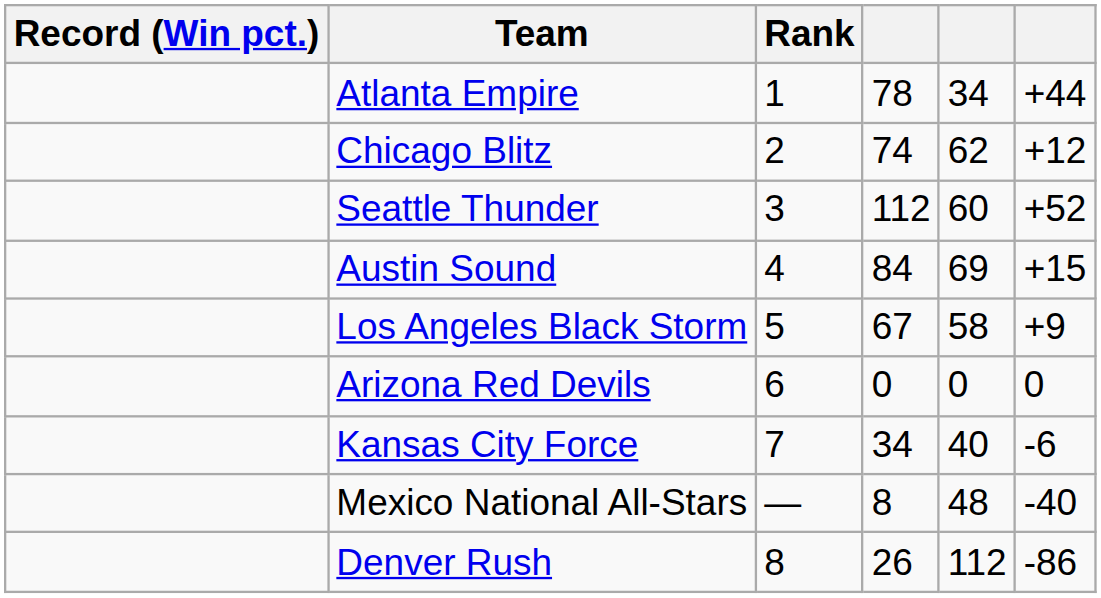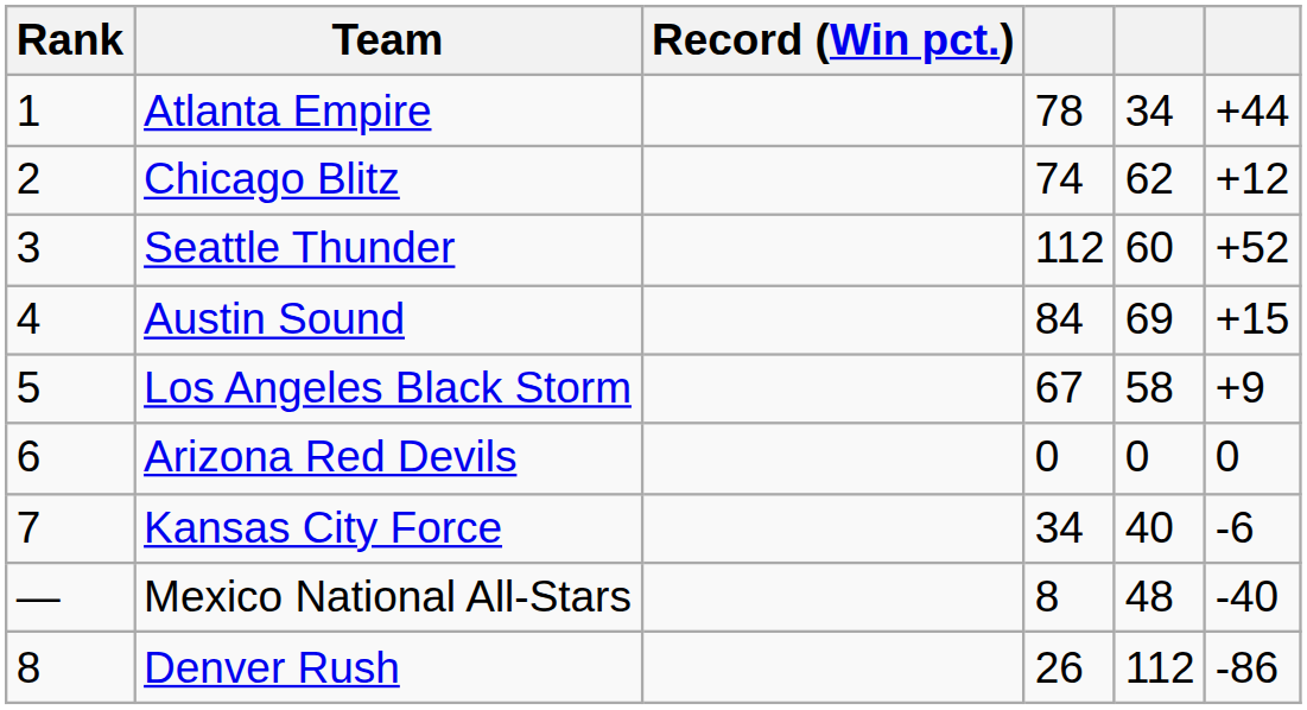columns swapped: Rank <-> Record (Win pct.)
